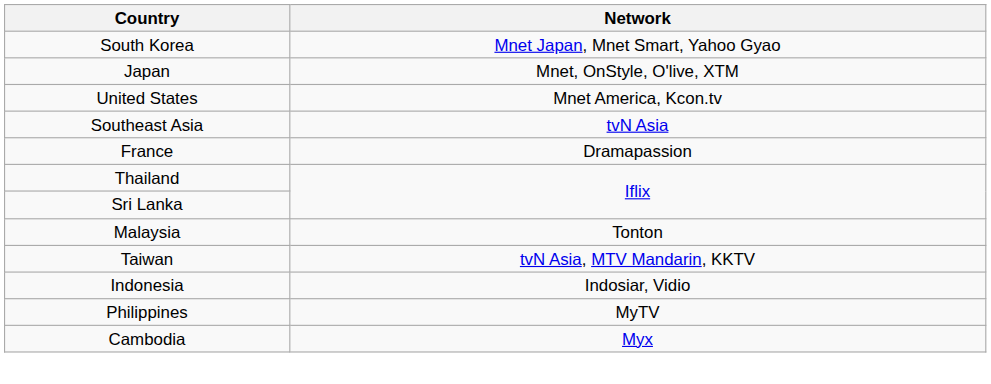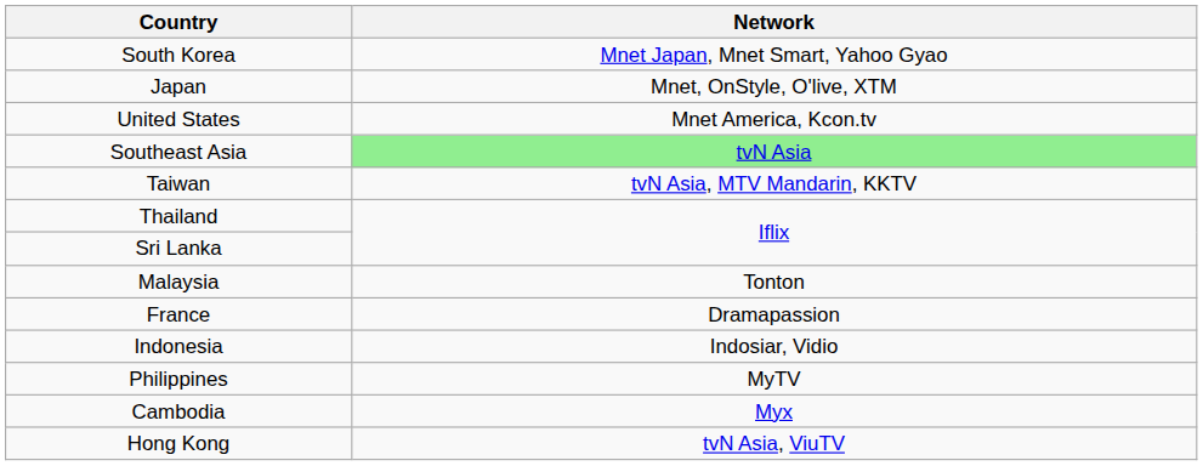Southeast Asia | Network: no background -> lightgreen background
rows swapped: Taiwan <-> France
+ row: Hong Kong | tvN Asia, ViuTV
